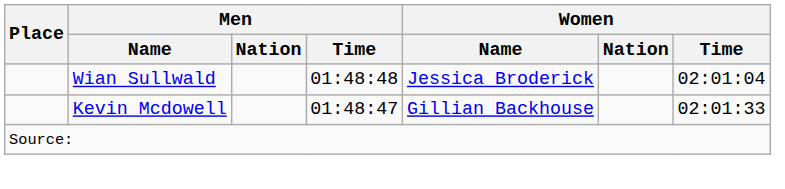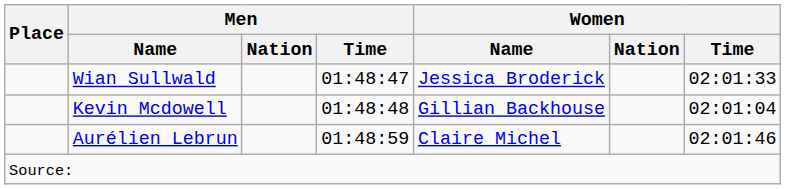Wian Sullwald | Men / Time: 01:48:48 -> 01:48:47
Wian Sullwald | Women / Time: 02:01:04 -> 02:01:33
Kevin Mcdowell | Men / Time: 01:48:47 -> 01:48:48
Kevin Mcdowell | Women / Time: 02:01:33 -> 02:01:04
+ row: Aurélien Lebrun | 01:48:59 | Claire Michel | 02:01:46
